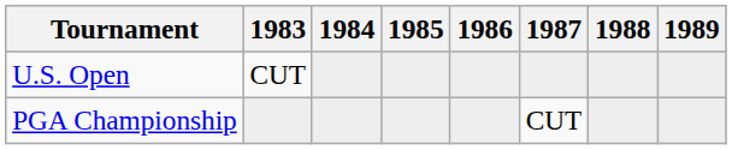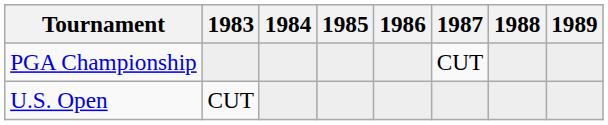rows swapped: U.S. Open <-> PGA Championship
